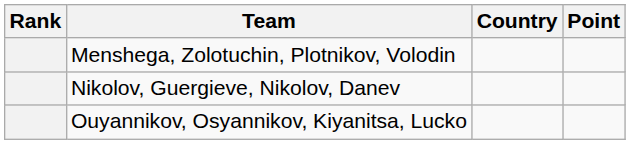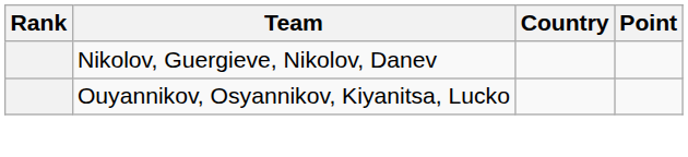- row: Menshega, Zolotuchin, Plotnikov, Volodin
